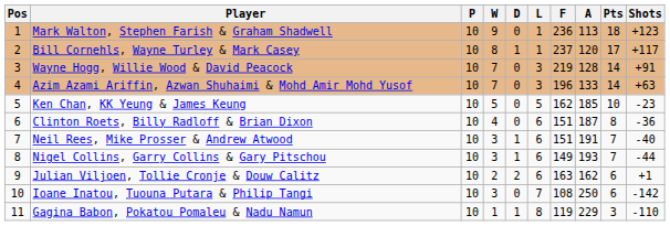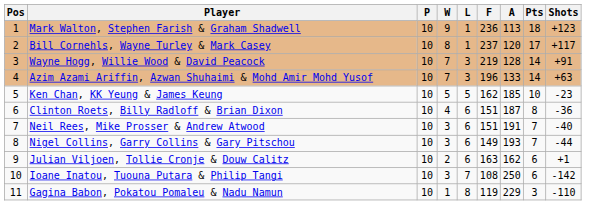- column: D | 0 | 1 | 0 | 0 | 0 | 0 | 1 | 1 | 2 | 0 | 1
